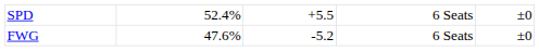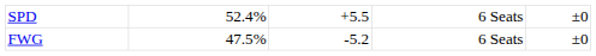FWG | column 2: 47.6% -> 47.5%
